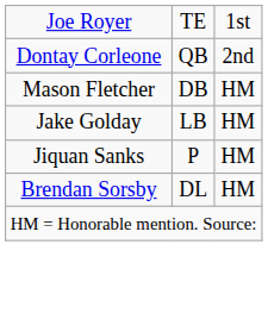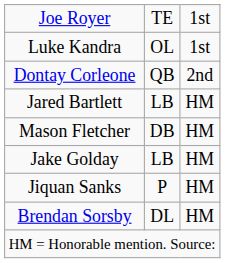+ row: Luke Kandra | OL | 1st
+ row: Jared Bartlett | LB | HM
